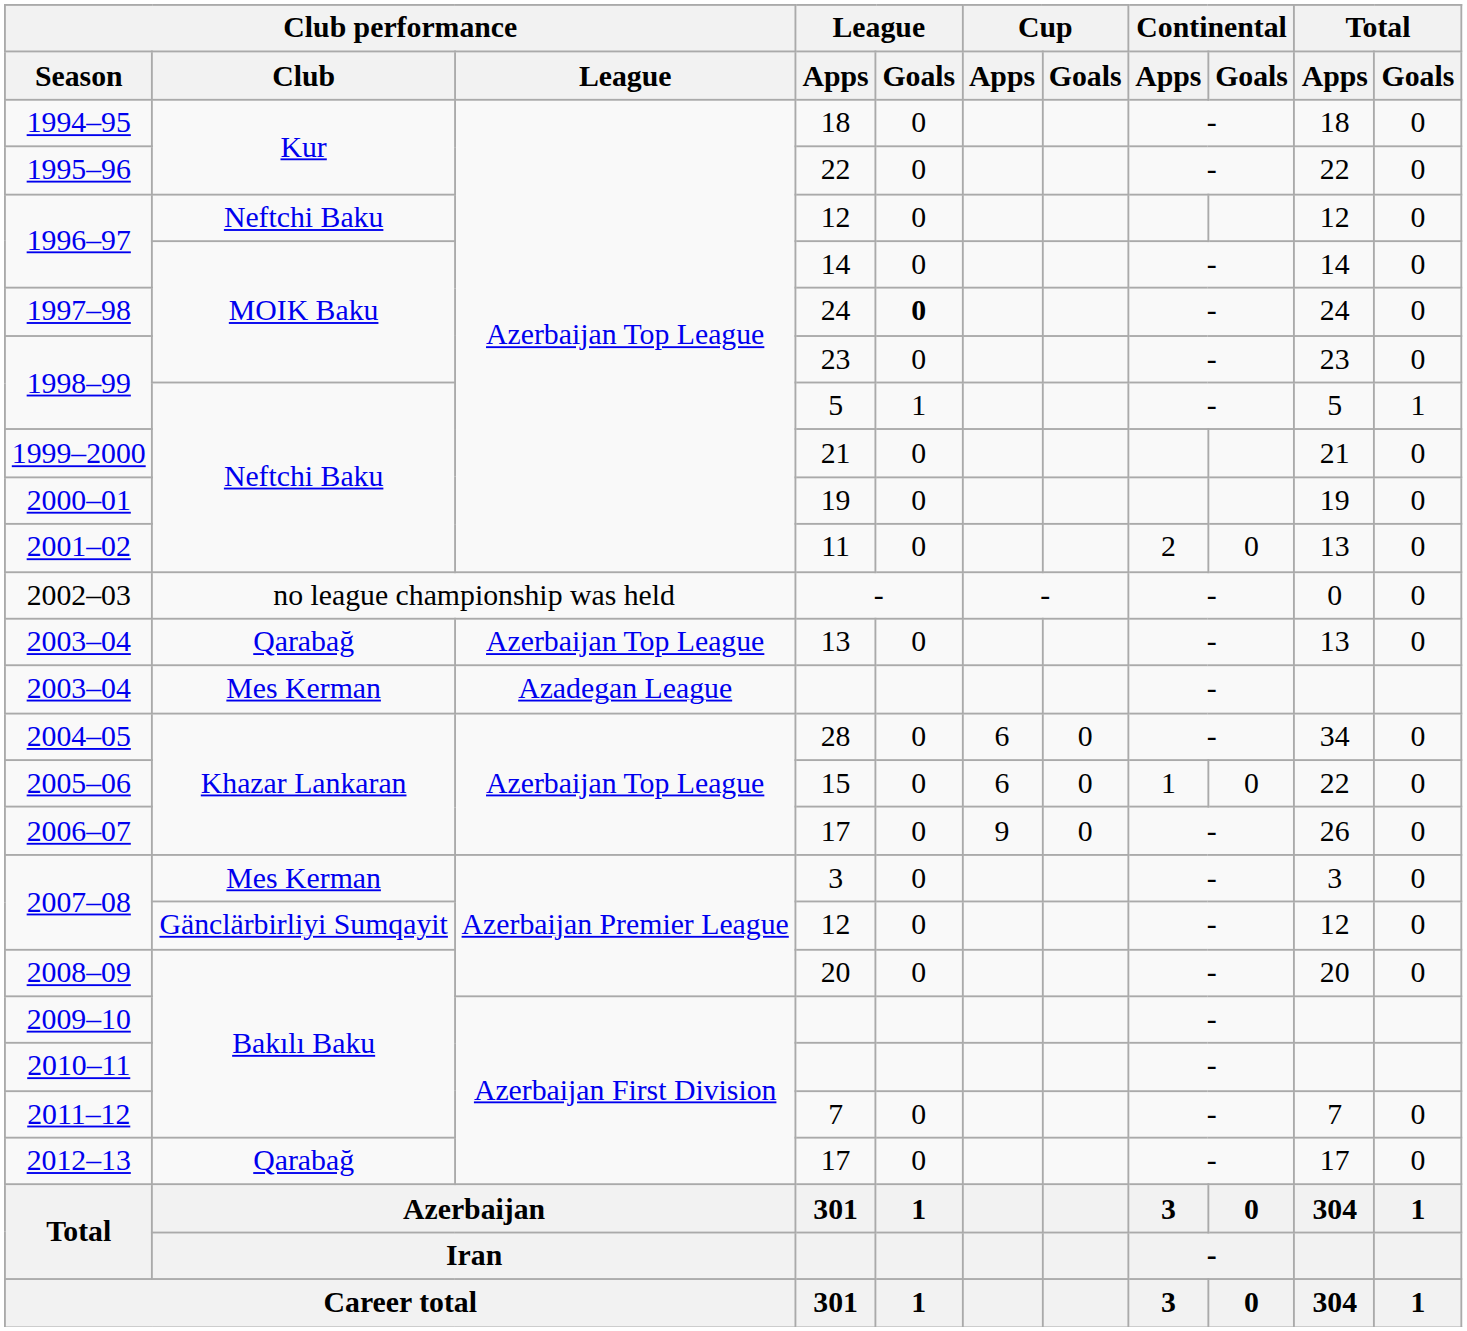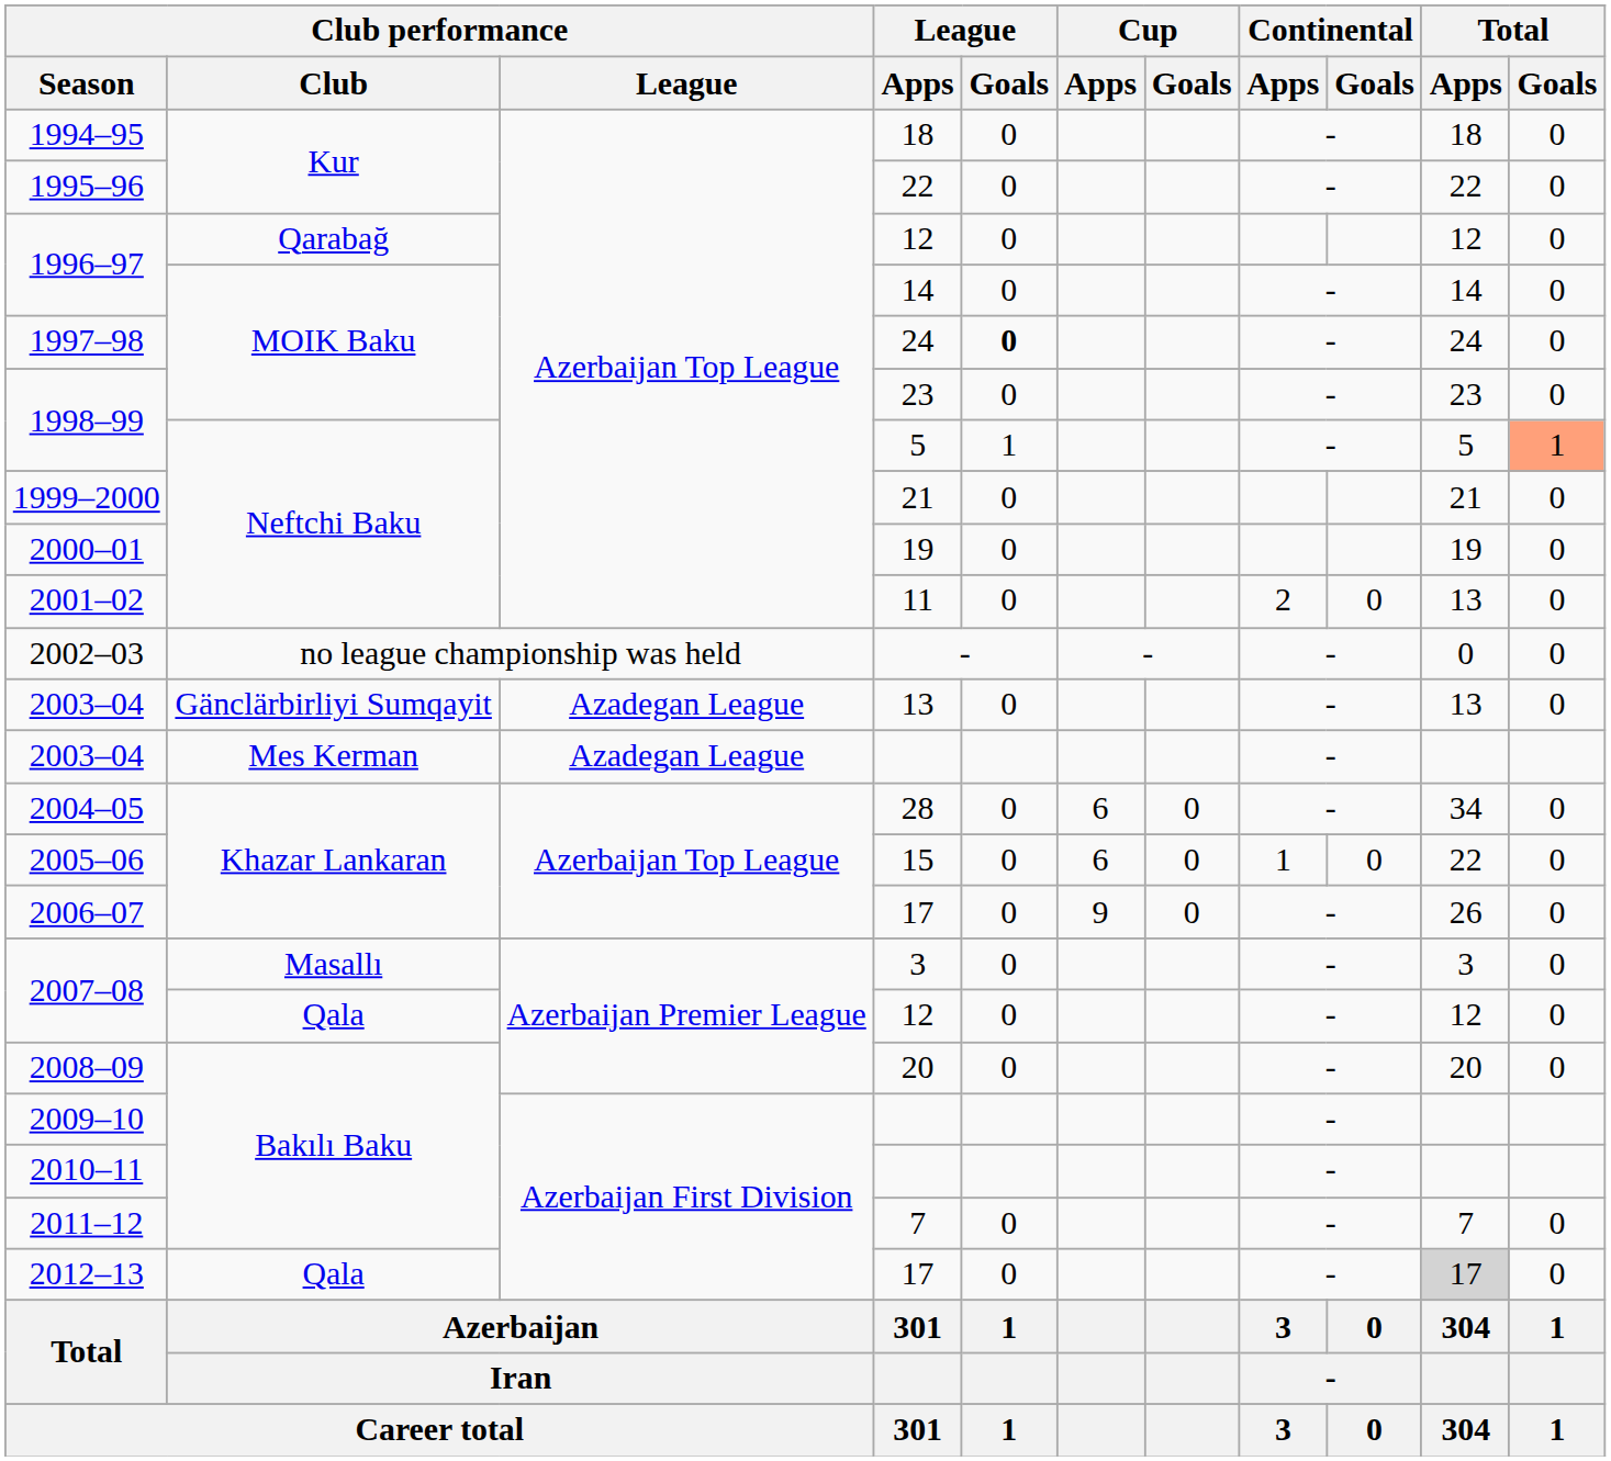1996–97 / 12 | Club performance / Club: Neftchi Baku -> Qarabağ
1998–99 / 5 | Total / Goals: no background -> lightsalmon background
2003–04 / 13 | Club performance / Club: Qarabağ -> Gänclärbirliyi Sumqayit
2003–04 / 13 | Club performance / League: Azerbaijan Top League -> Azadegan League
2007–08 / 3 | Club performance / Club: Mes Kerman -> Masallı
2007–08 / 12 | Club performance / Club: Gänclärbirliyi Sumqayit -> Qala
2012–13 | Club performance / Club: Qarabağ -> Qala
2012–13 | Total / Apps: no background -> lightgrey background
